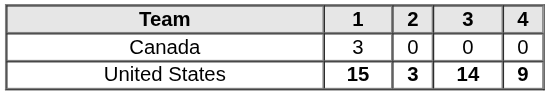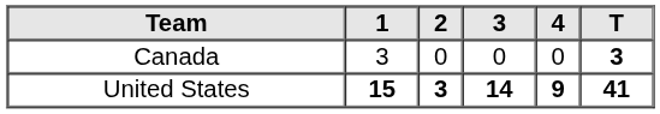+ column: T | 3 | 41
